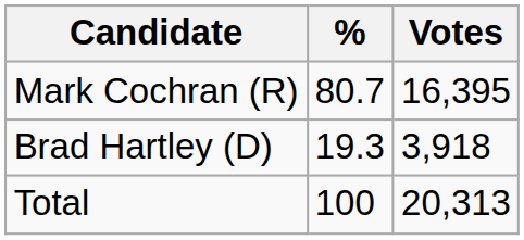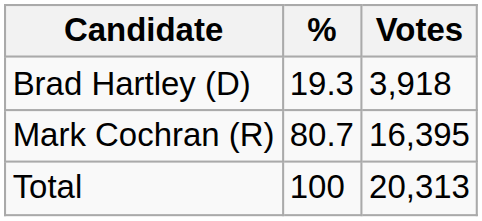rows swapped: Mark Cochran (R) <-> Brad Hartley (D)
